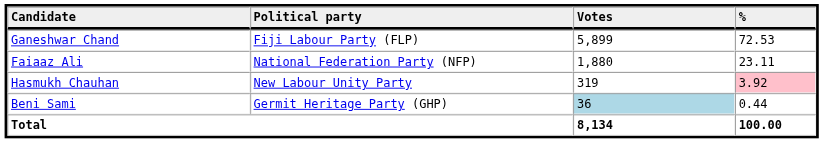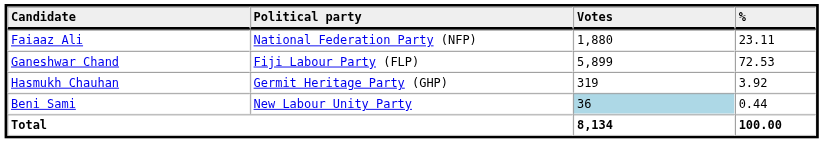rows swapped: Ganeshwar Chand <-> Faiaaz Ali
Hasmukh Chauhan | Political party: New Labour Unity Party -> Germit Heritage Party (GHP)
Hasmukh Chauhan | %: pink background -> no background
Beni Sami | Political party: Germit Heritage Party (GHP) -> New Labour Unity Party
